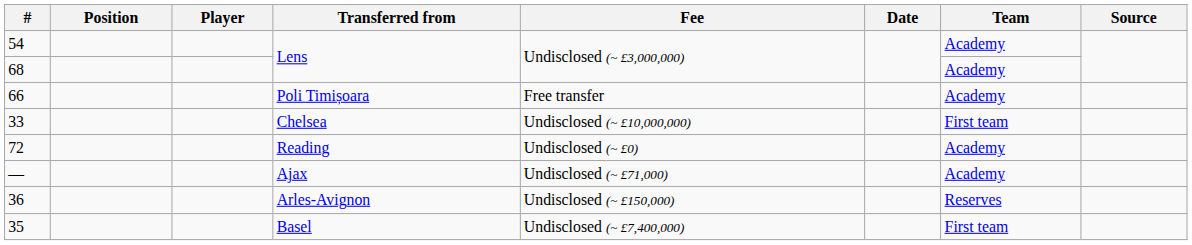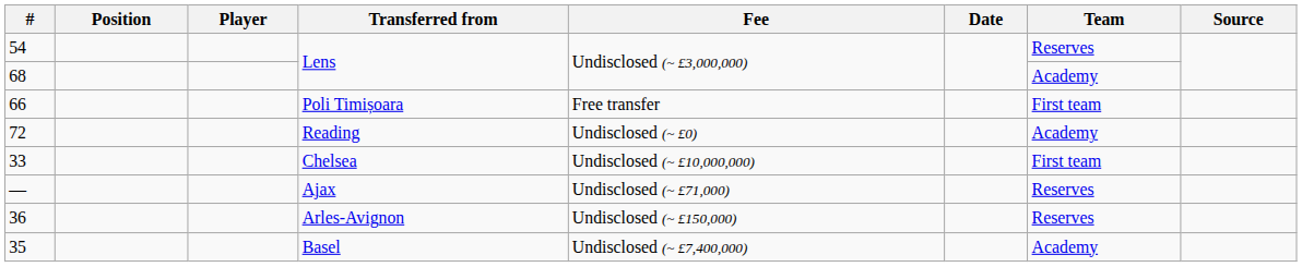54 | Team: Academy -> Reserves
66 | Team: Academy -> First team
rows swapped: 72 <-> 33
— | Team: Academy -> Reserves
35 | Team: First team -> Academy
